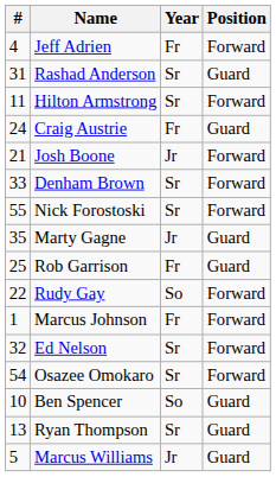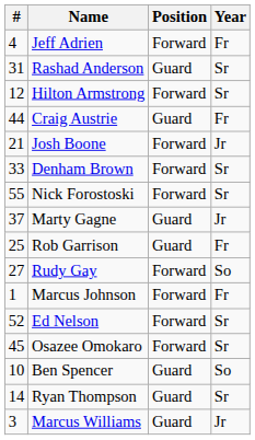columns swapped: Position <-> Year
Hilton Armstrong | #: 11 -> 12
Craig Austrie | #: 24 -> 44
Marty Gagne | #: 35 -> 37
Rudy Gay | #: 22 -> 27
Ed Nelson | #: 32 -> 52
Osazee Omokaro | #: 54 -> 45
Ryan Thompson | #: 13 -> 14
Marcus Williams | #: 5 -> 3
